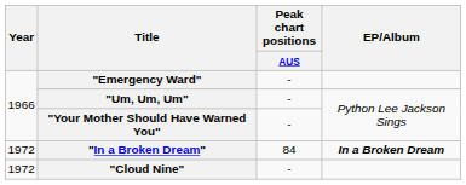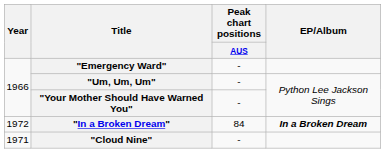"Cloud Nine" | Year: 1972 -> 1971
